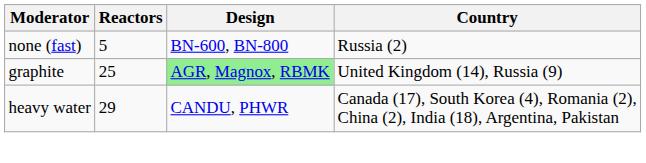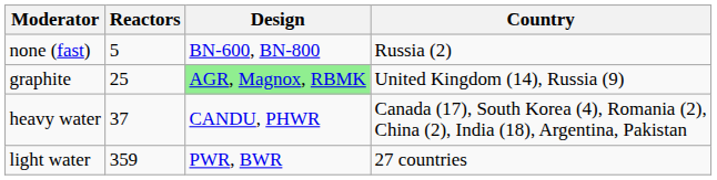heavy water | Reactors: 29 -> 37
+ row: light water | 359 | PWR, BWR | 27 countries
